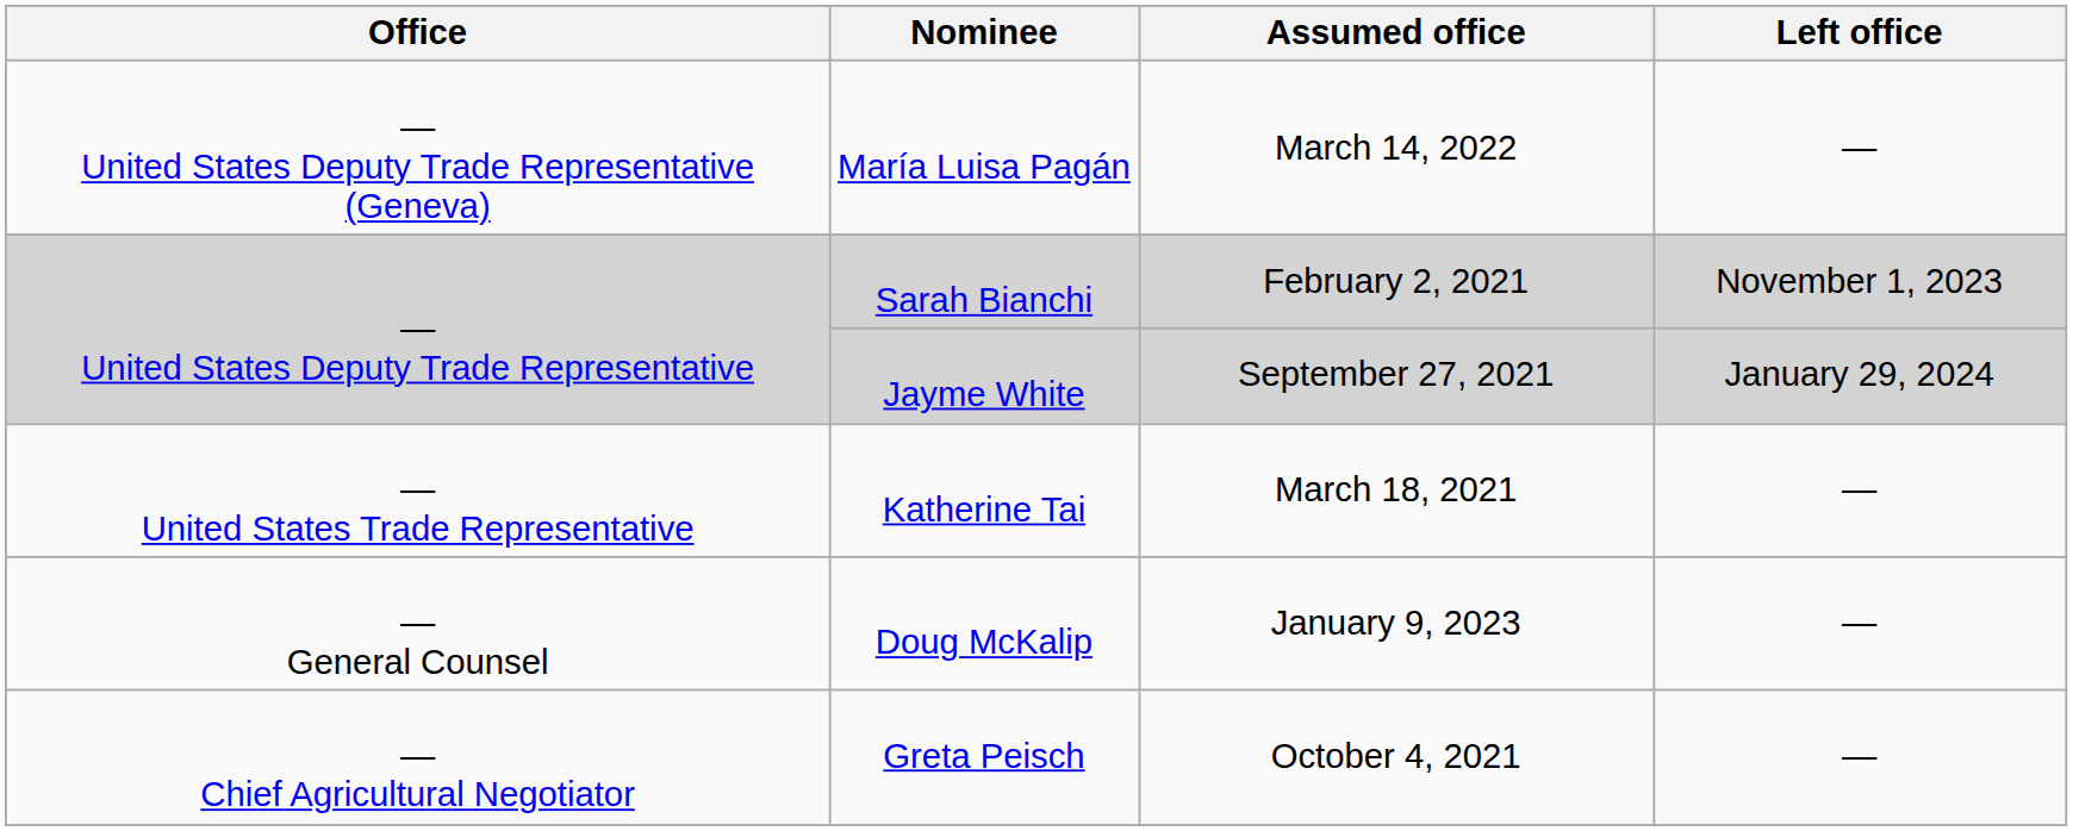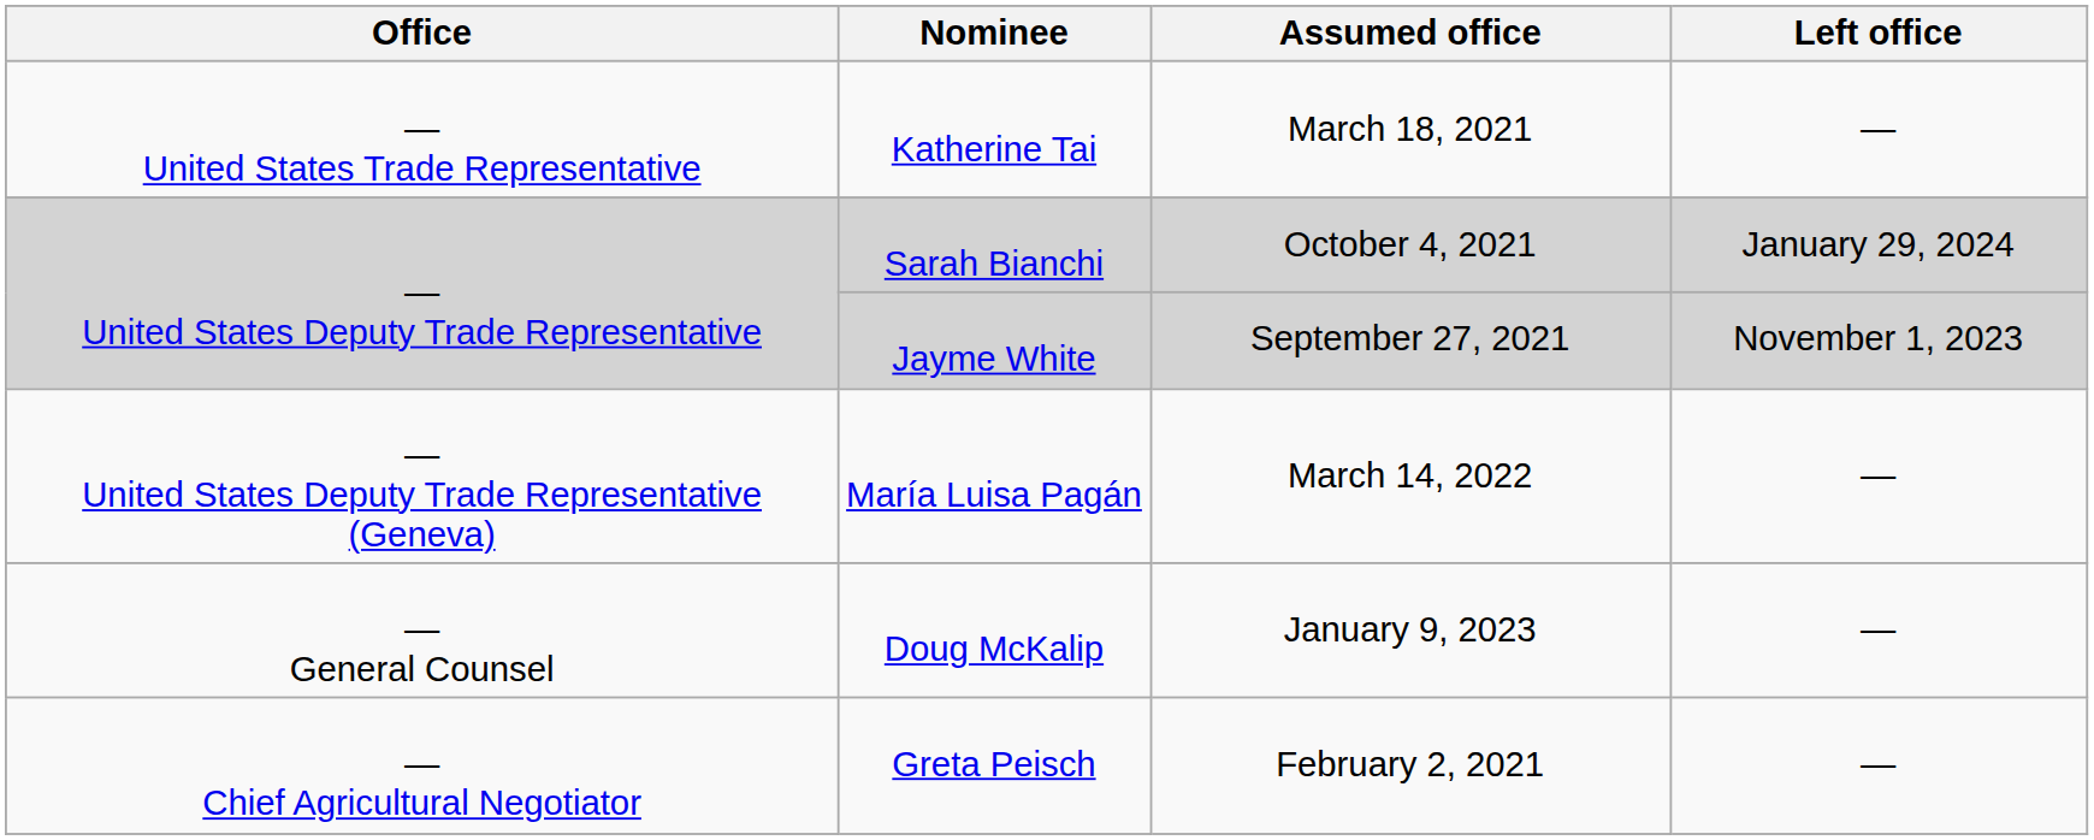rows swapped: Katherine Tai <-> María Luisa Pagán
Sarah Bianchi | Assumed office: February 2, 2021 -> October 4, 2021
Sarah Bianchi | Left office: November 1, 2023 -> January 29, 2024
Jayme White | Left office: January 29, 2024 -> November 1, 2023
Greta Peisch | Assumed office: October 4, 2021 -> February 2, 2021
